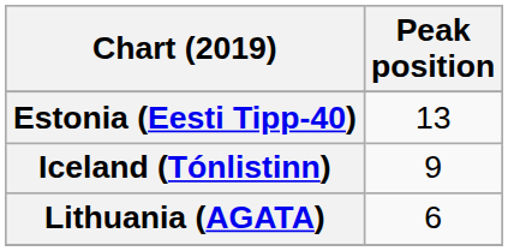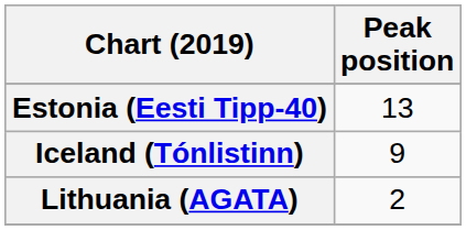Lithuania (AGATA) | Peak position: 6 -> 2
